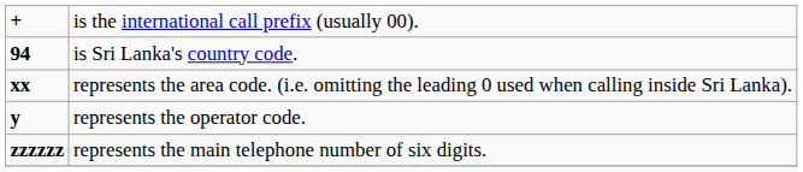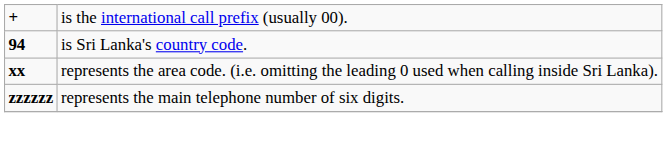- row: y | represents the operator code.
